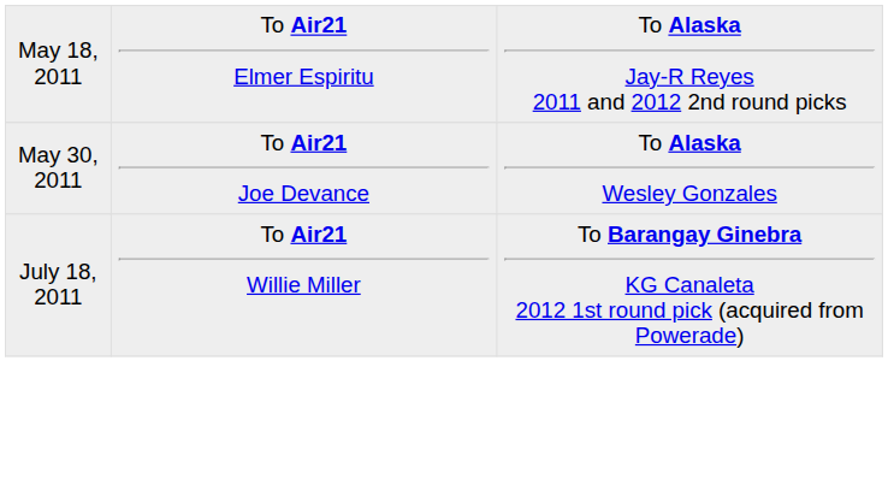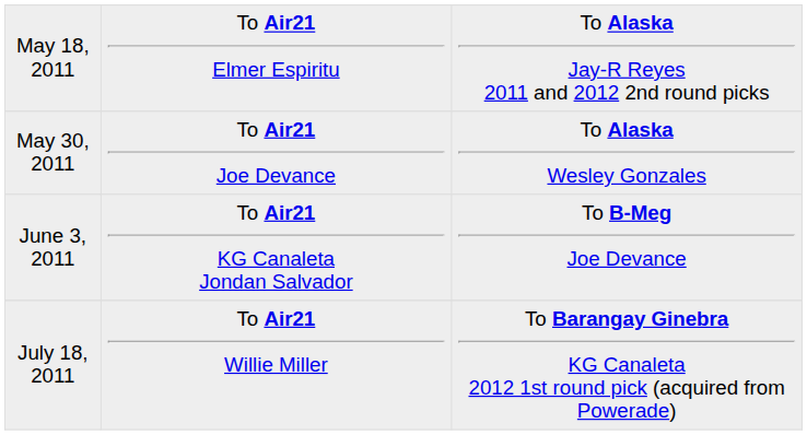+ row: June 3, 2011 | To Air21 KG Canaleta Jondan Salvador | To B-Meg Joe Devance
